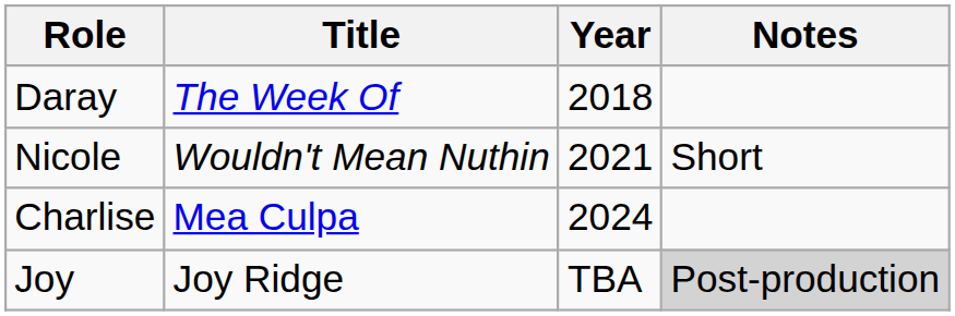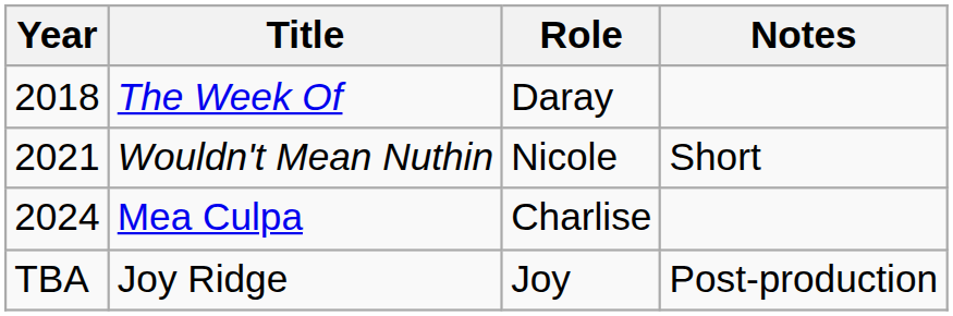columns swapped: Year <-> Role
Joy Ridge | Notes: lightgrey background -> no background
